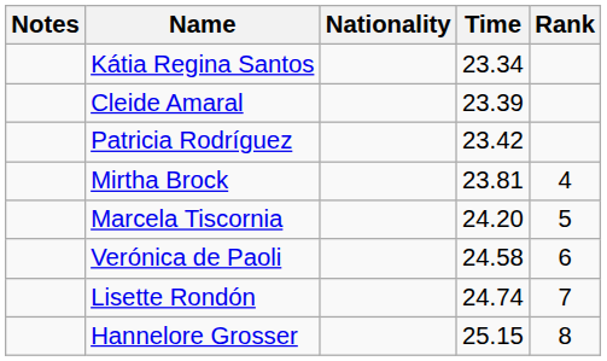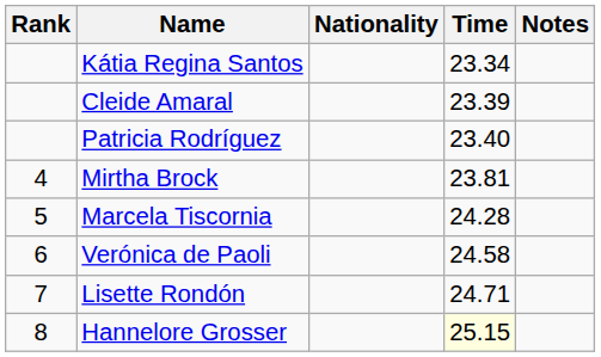columns swapped: Rank <-> Notes
Patricia Rodríguez | Time: 23.42 -> 23.40
Marcela Tiscornia | Time: 24.20 -> 24.28
Lisette Rondón | Time: 24.74 -> 24.71
Hannelore Grosser | Time: no background -> lightyellow background
